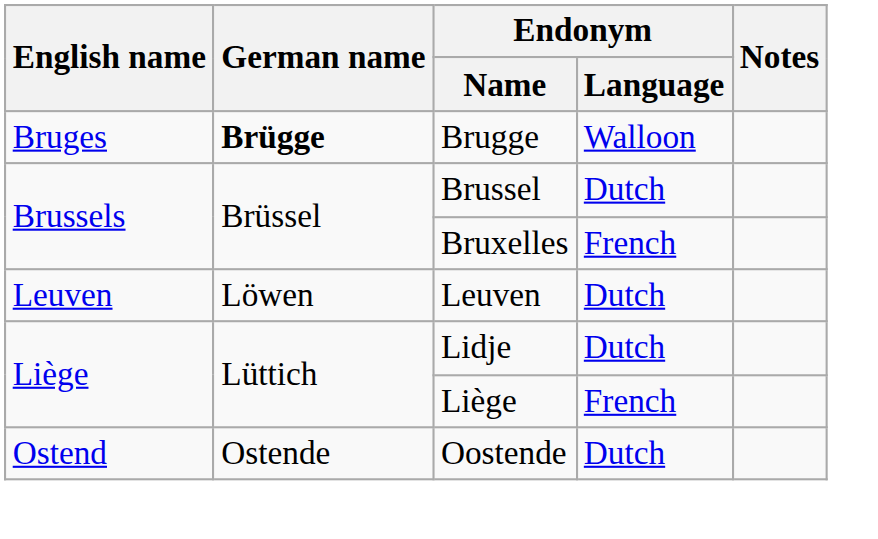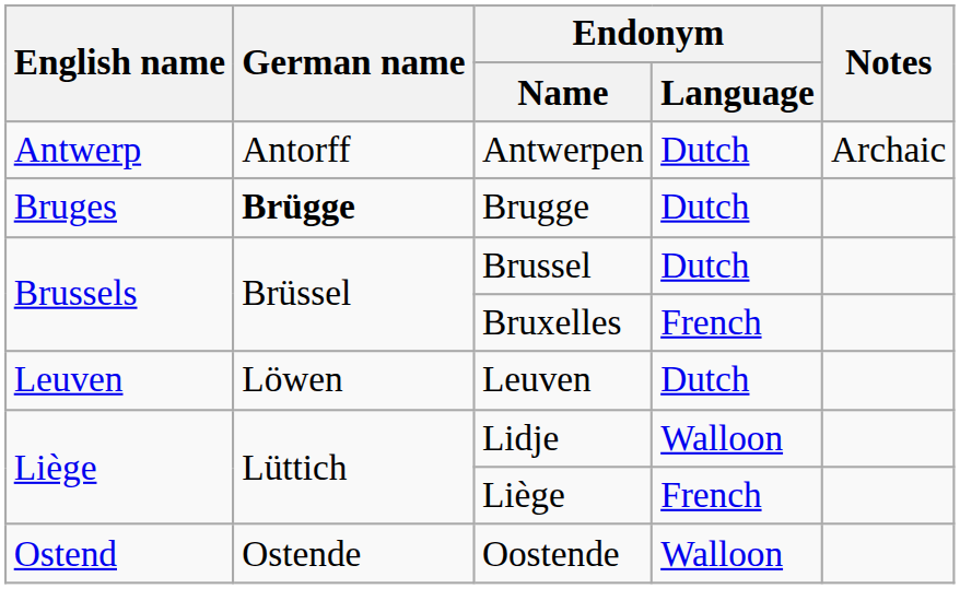+ row: Antwerp | Antorff | Antwerpen | Dutch | Archaic
Brugge | Endonym / Language: Walloon -> Dutch
Lidje | Endonym / Language: Dutch -> Walloon
Oostende | Endonym / Language: Dutch -> Walloon
